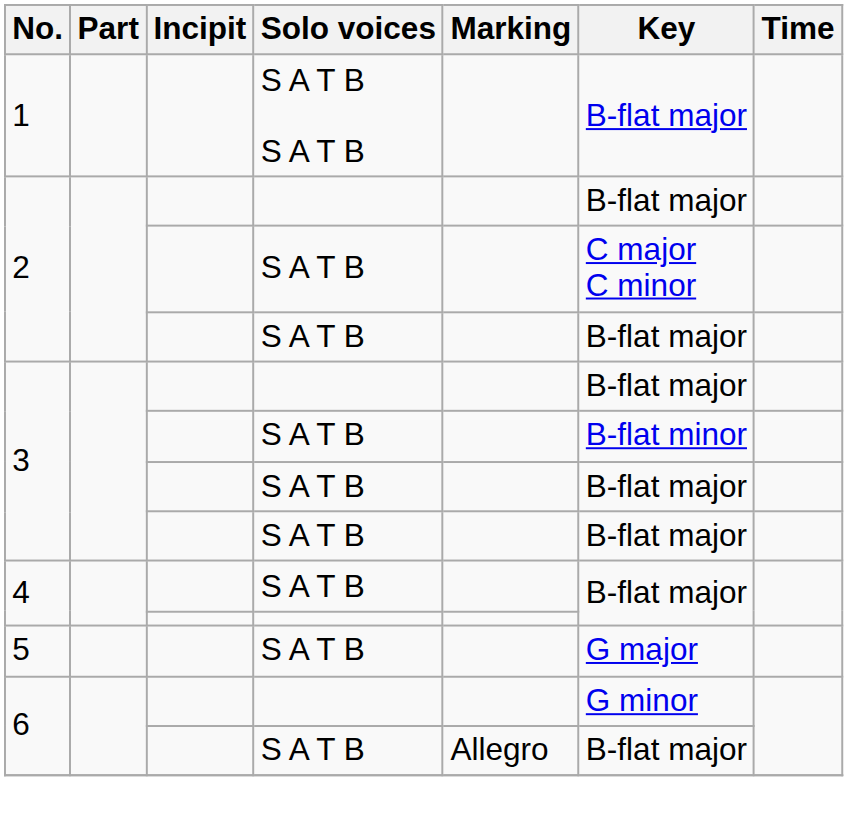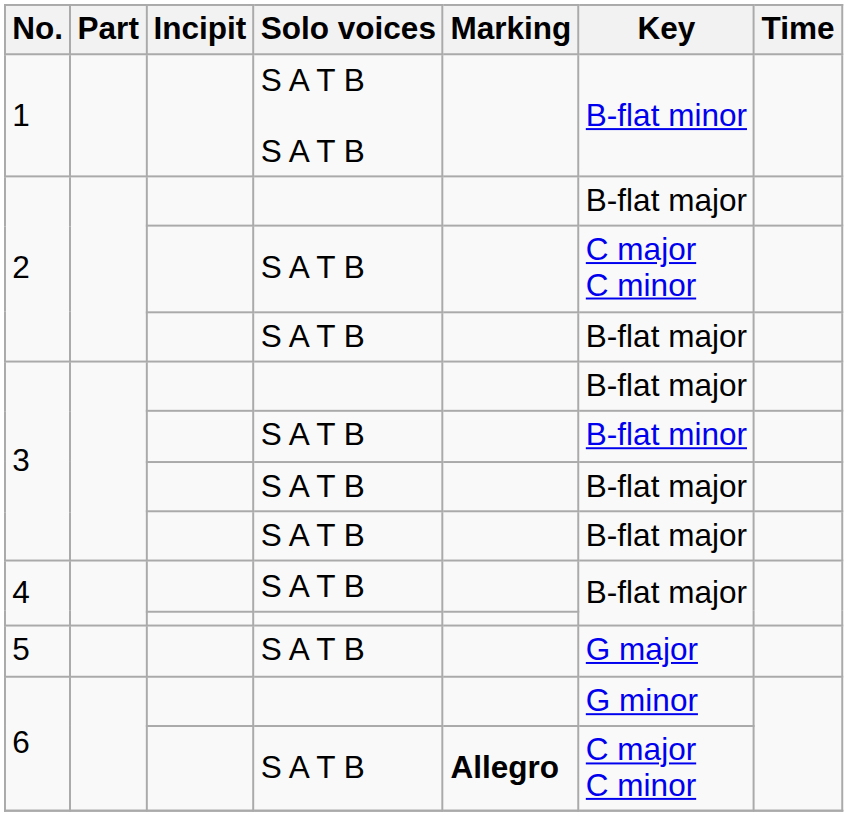1 | Key: B-flat major -> B-flat minor
6 / S A T B | Marking: normal -> bold
6 / S A T B | Key: B-flat major -> C major C minor
